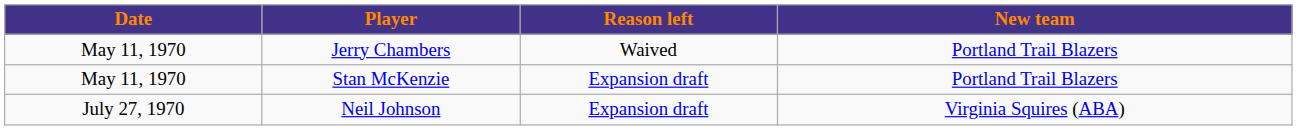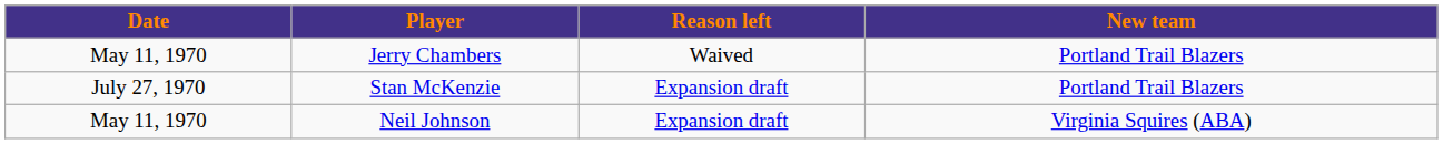Stan McKenzie | Date: May 11, 1970 -> July 27, 1970
Neil Johnson | Date: July 27, 1970 -> May 11, 1970
